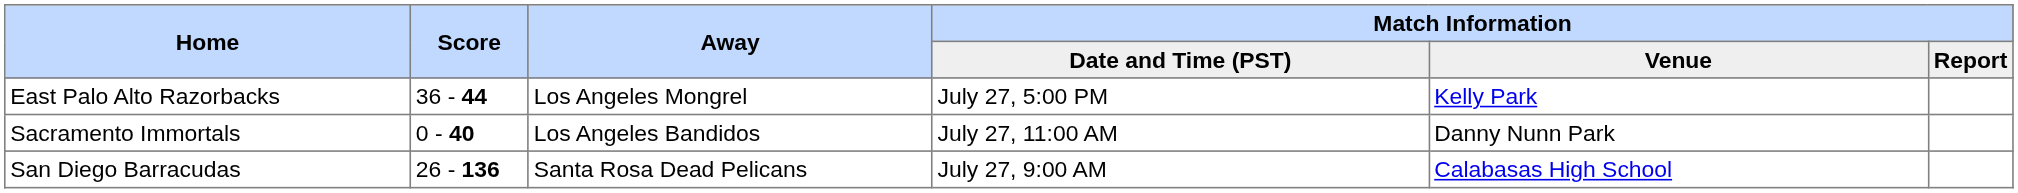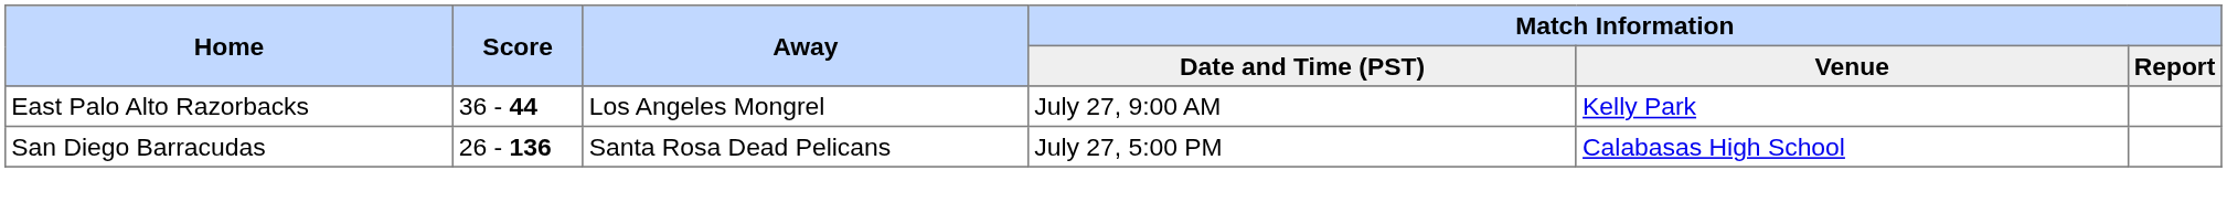East Palo Alto Razorbacks | column 4: July 27, 5:00 PM -> July 27, 9:00 AM
- row: Sacramento Immortals | 0 - 40 | Los Angeles Bandidos | July 27, 11:00 AM | Danny Nunn Park
San Diego Barracudas | column 4: July 27, 9:00 AM -> July 27, 5:00 PM
